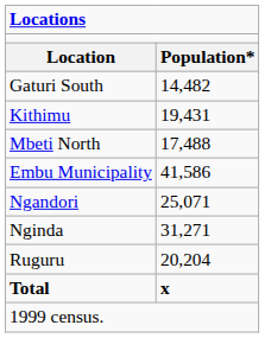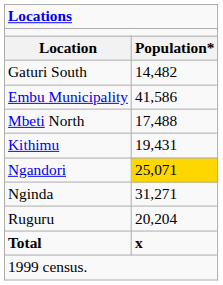rows swapped: Kithimu <-> Embu Municipality
Ngandori | column 2: no background -> gold background
